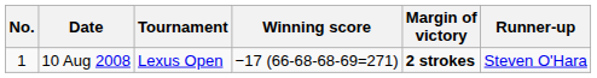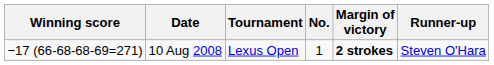columns swapped: No. <-> Winning score
